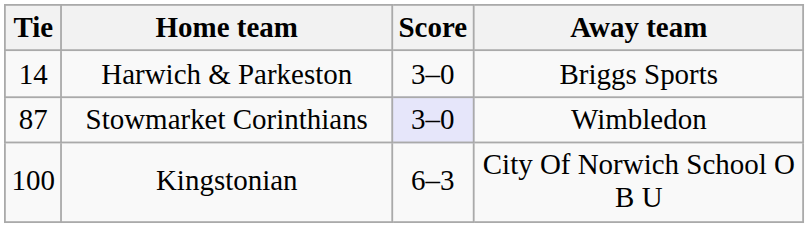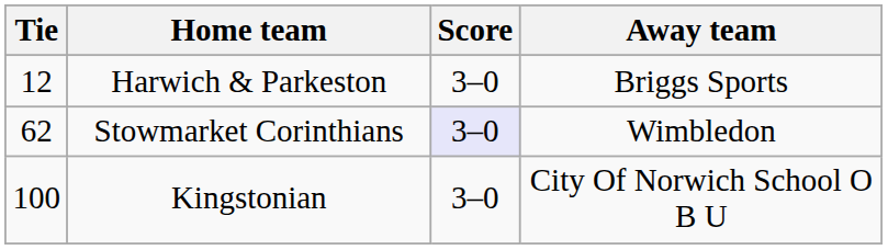Harwich & Parkeston | Tie: 14 -> 12
Stowmarket Corinthians | Tie: 87 -> 62
Kingstonian | Score: 6–3 -> 3–0
